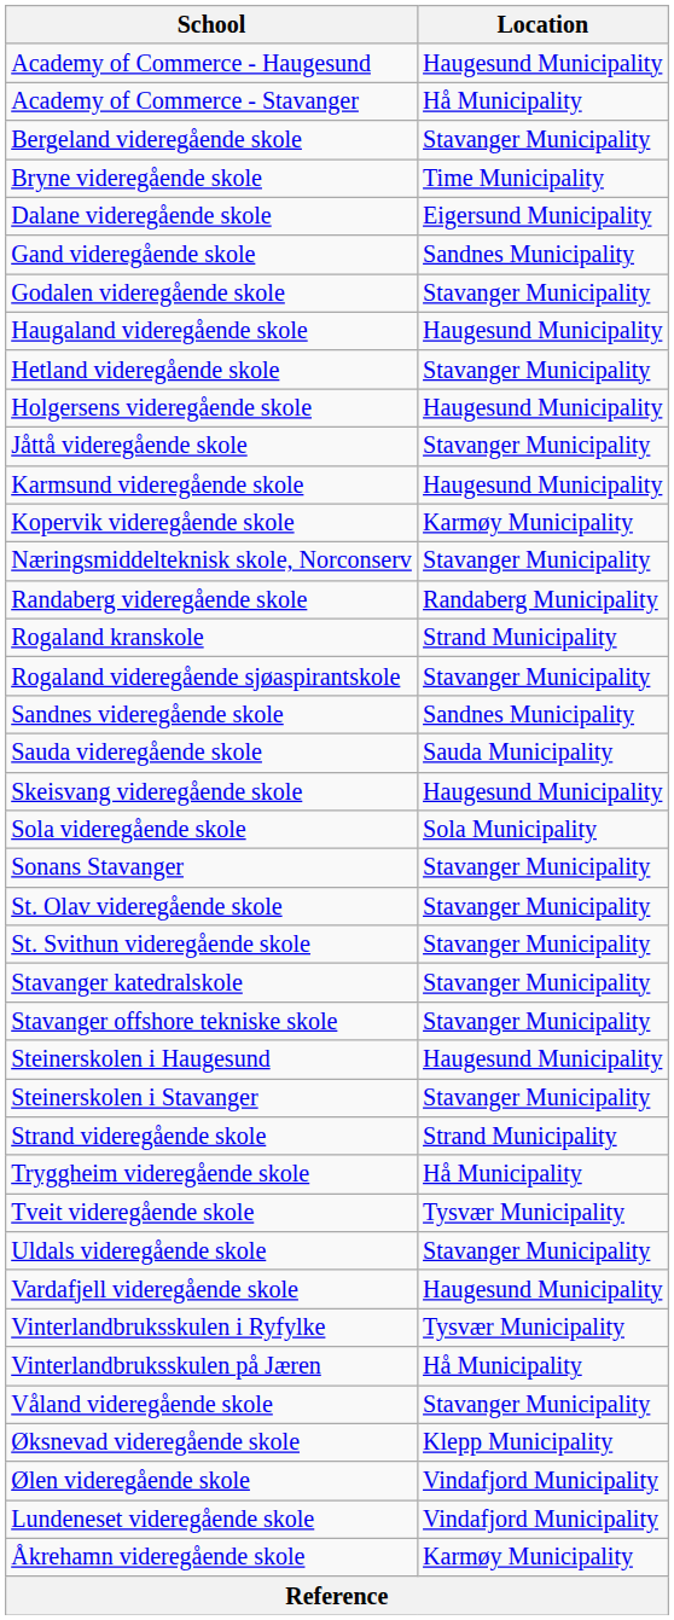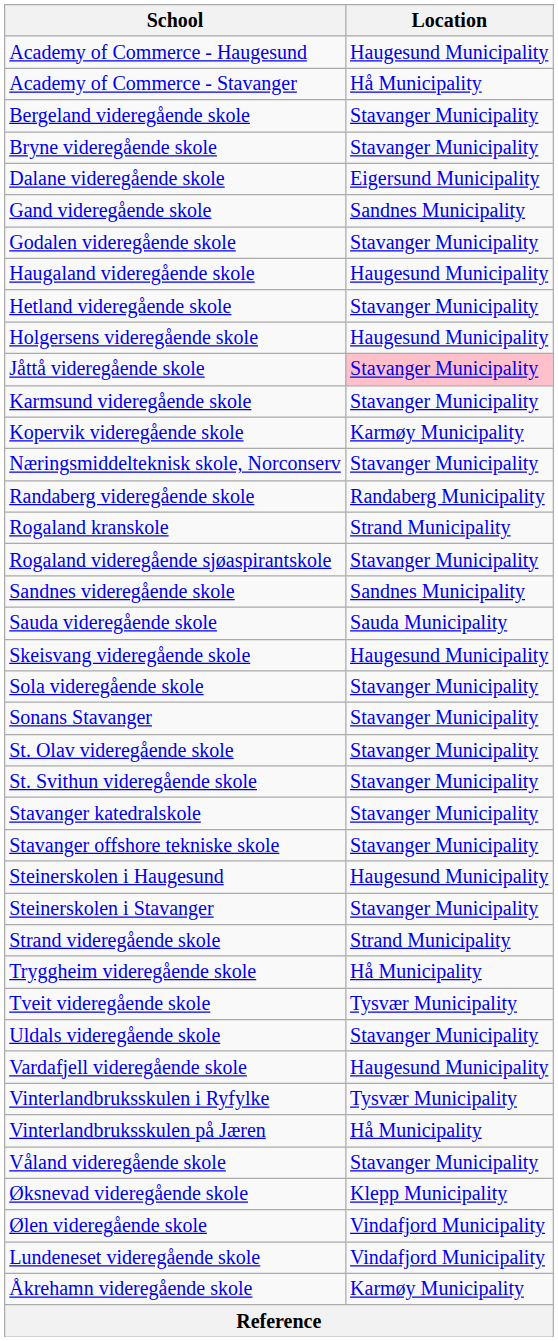Bryne videregående skole | Location: Time Municipality -> Stavanger Municipality
Jåttå videregående skole | Location: no background -> pink background
Karmsund videregående skole | Location: Haugesund Municipality -> Stavanger Municipality
Sola videregående skole | Location: Sola Municipality -> Stavanger Municipality
